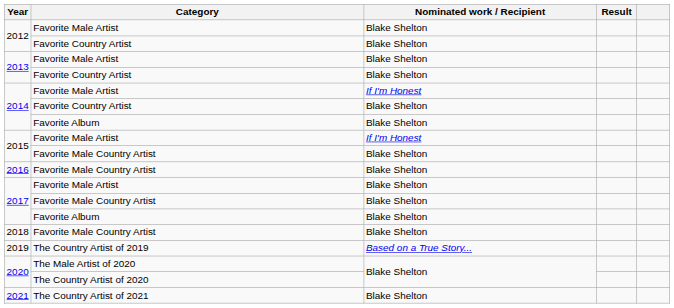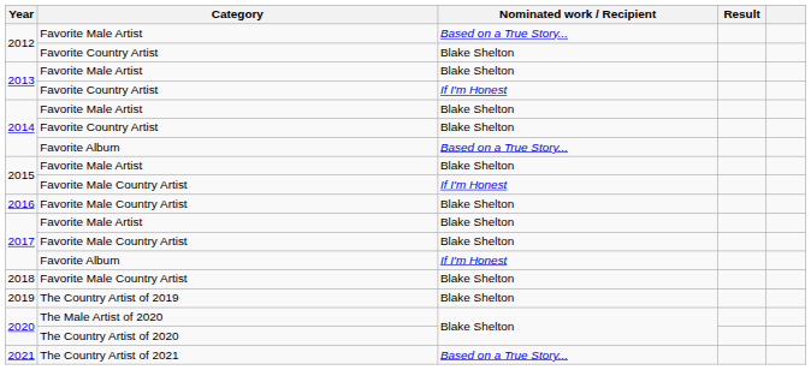2012 / Favorite Male Artist | Nominated work / Recipient: Blake Shelton -> Based on a True Story...
2013 / Favorite Country Artist | Nominated work / Recipient: Blake Shelton -> If I'm Honest
2014 / Favorite Male Artist | Nominated work / Recipient: If I'm Honest -> Blake Shelton
2014 / Favorite Album | Nominated work / Recipient: Blake Shelton -> Based on a True Story...
2015 / Favorite Male Artist | Nominated work / Recipient: If I'm Honest -> Blake Shelton
2015 / Favorite Male Country Artist | Nominated work / Recipient: Blake Shelton -> If I'm Honest
2017 / Favorite Album | Nominated work / Recipient: Blake Shelton -> If I'm Honest
2019 | Nominated work / Recipient: Based on a True Story... -> Blake Shelton
2021 | Nominated work / Recipient: Blake Shelton -> Based on a True Story...
